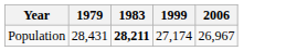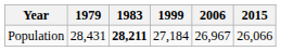+ column: 2015 | 26,066
Population | 1999: 27,174 -> 27,184
